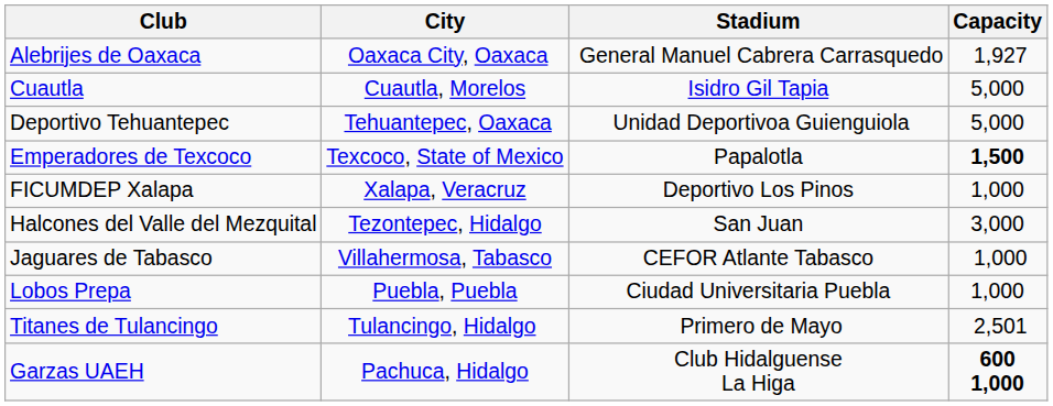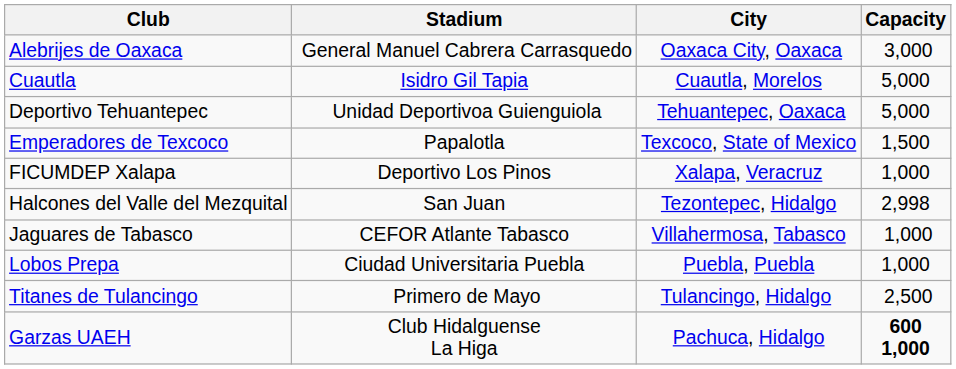columns swapped: City <-> Stadium
Alebrijes de Oaxaca | Capacity: 1,927 -> 3,000
Emperadores de Texcoco | Capacity: bold -> normal
Halcones del Valle del Mezquital | Capacity: 3,000 -> 2,998
Titanes de Tulancingo | Capacity: 2,501 -> 2,500
